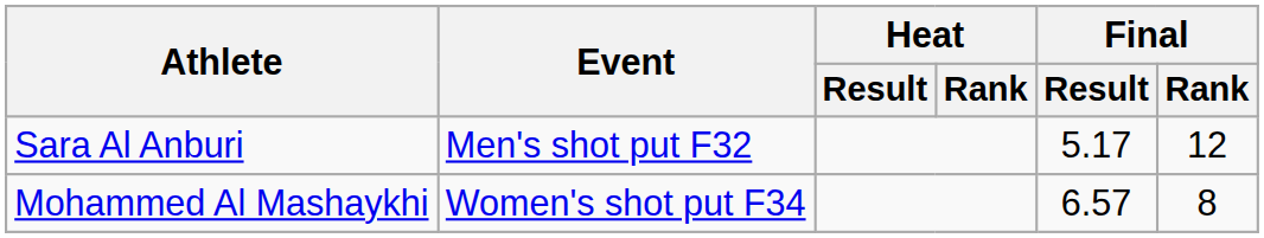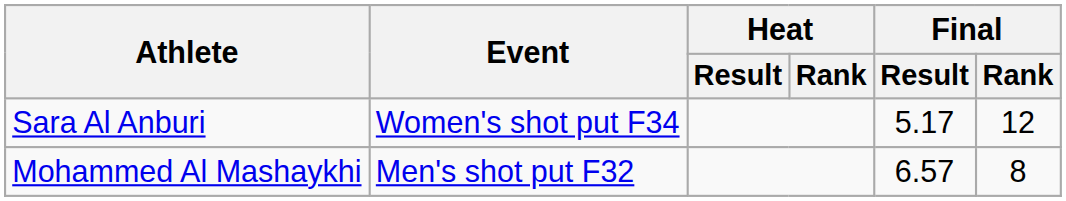Sara Al Anburi | Event: Men's shot put F32 -> Women's shot put F34
Mohammed Al Mashaykhi | Event: Women's shot put F34 -> Men's shot put F32
